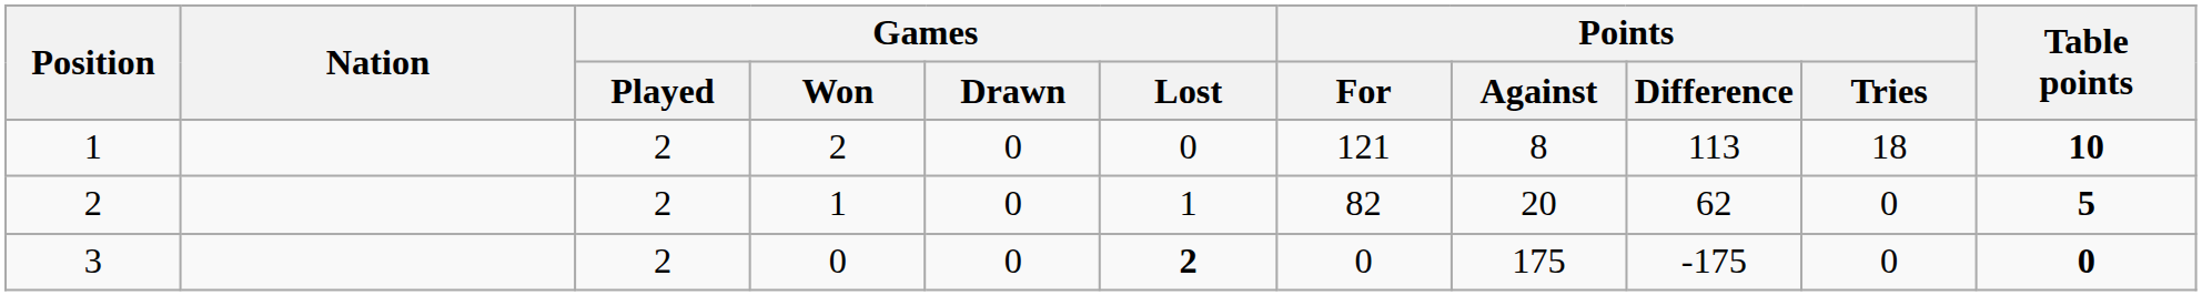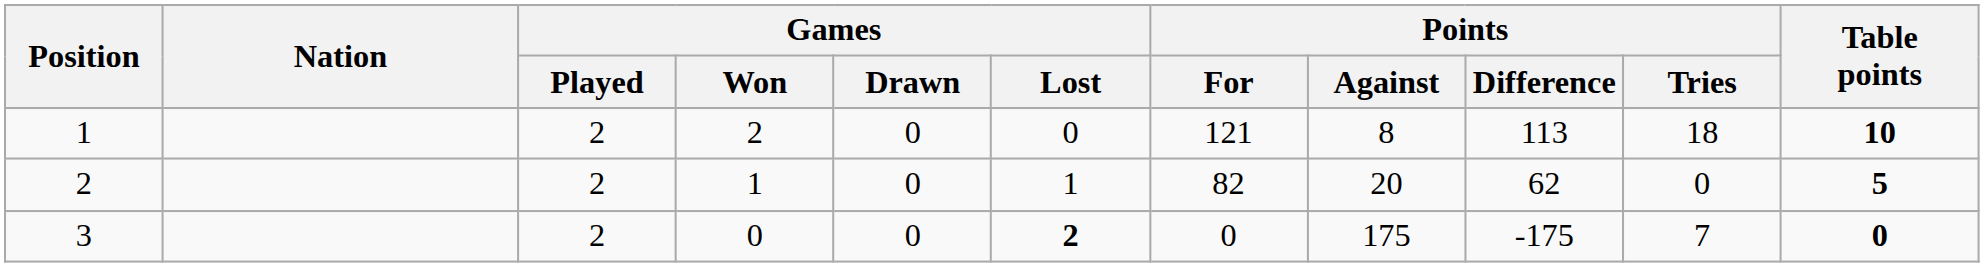3 | Points / Tries: 0 -> 7
